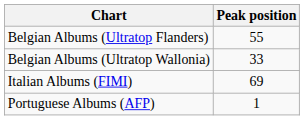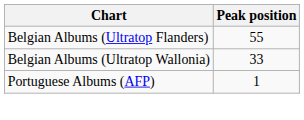- row: Italian Albums (FIMI) | 69
